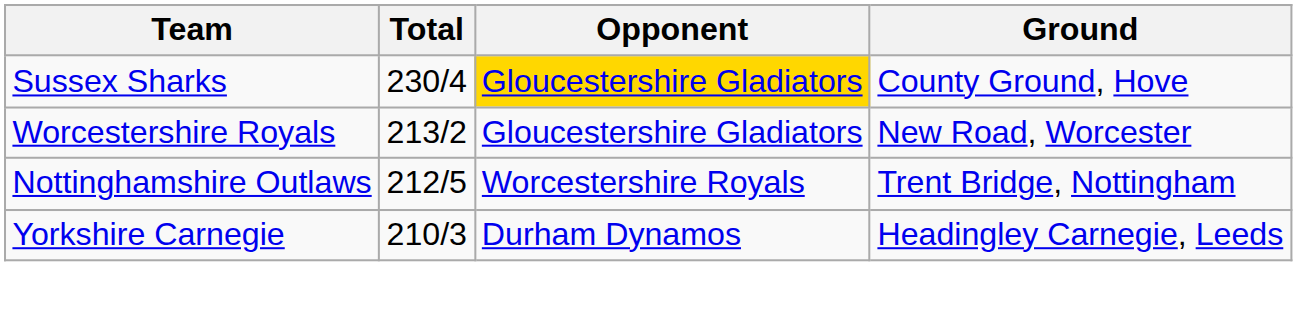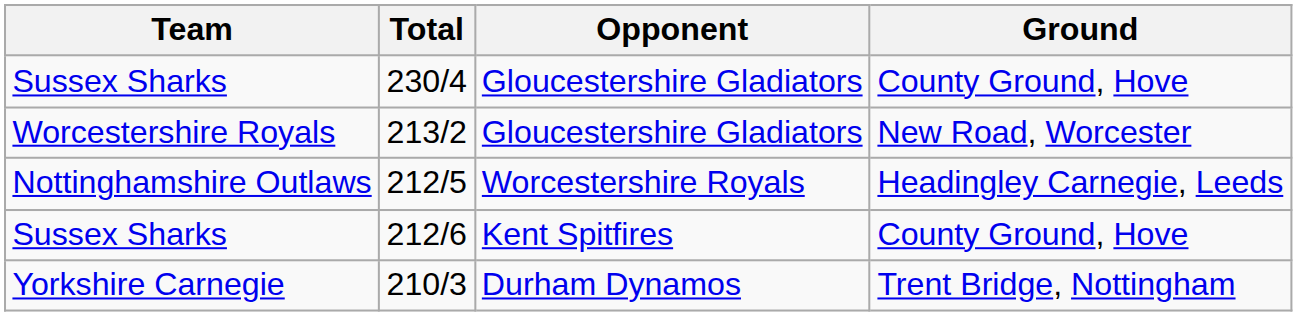230/4 | Opponent: gold background -> no background
212/5 | Ground: Trent Bridge, Nottingham -> Headingley Carnegie, Leeds
+ row: Sussex Sharks | 212/6 | Kent Spitfires | County Ground, Hove
210/3 | Ground: Headingley Carnegie, Leeds -> Trent Bridge, Nottingham
